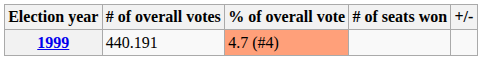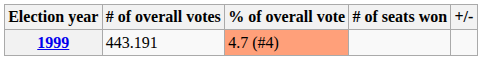1999 | # of overall votes: 440.191 -> 443.191
